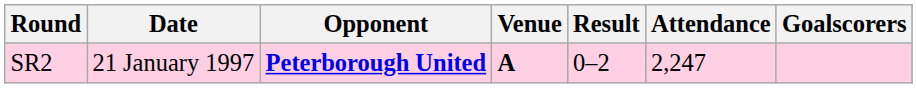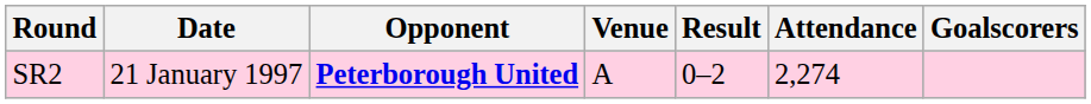SR2 | Venue: bold -> normal
SR2 | Attendance: 2,247 -> 2,274
